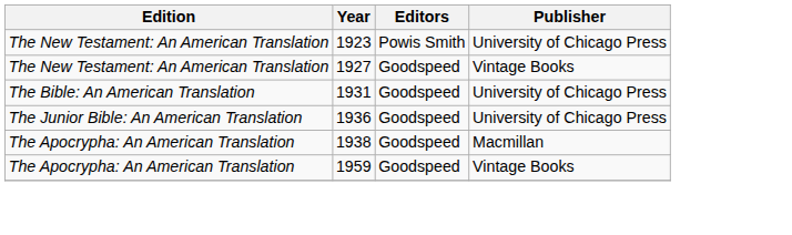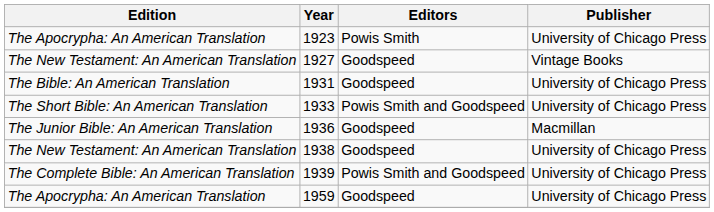1923 | Edition: The New Testament: An American Translation -> The Apocrypha: An American Translation
+ row: The Short Bible: An American Translation | 1933 | Powis Smith and Goodspeed | University of Chicago Press
1936 | Publisher: University of Chicago Press -> Macmillan
1938 | Edition: The Apocrypha: An American Translation -> The New Testament: An American Translation
1938 | Publisher: Macmillan -> University of Chicago Press
+ row: The Complete Bible: An American Translation | 1939 | Powis Smith and Goodspeed | University of Chicago Press
1959 | Publisher: Vintage Books -> University of Chicago Press
